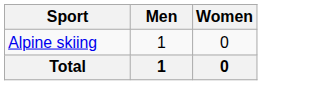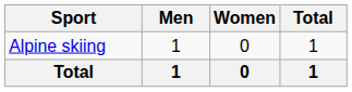+ column: Total | 1 | 1
